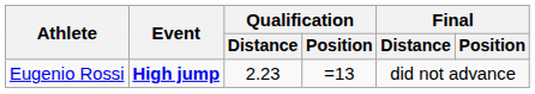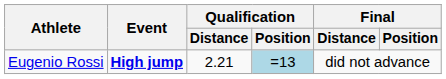Eugenio Rossi | Qualification / Distance: 2.23 -> 2.21
Eugenio Rossi | Qualification / Position: no background -> lightblue background
